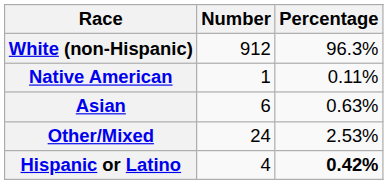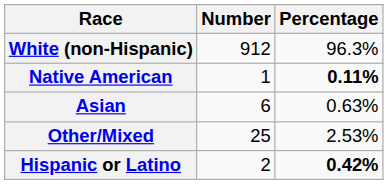Native American | Percentage: normal -> bold
Other/Mixed | Number: 24 -> 25
Hispanic or Latino | Number: 4 -> 2
